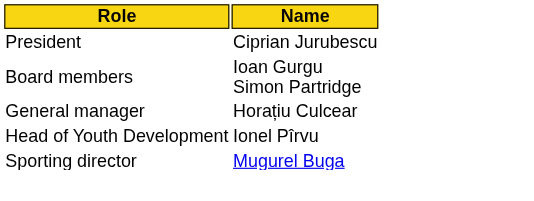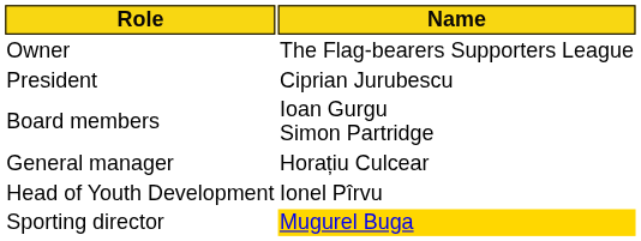+ row: Owner | The Flag-bearers Supporters League
Sporting director | Name: no background -> gold background
